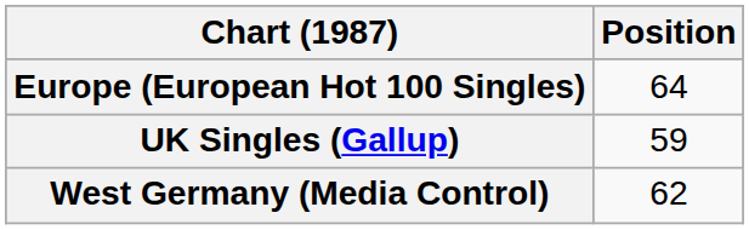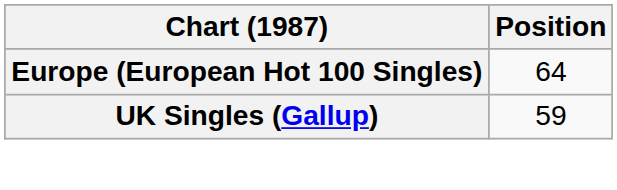- row: West Germany (Media Control) | 62
